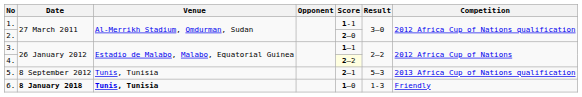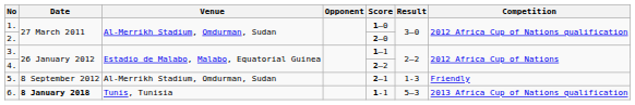1. | Score: 1-1 -> 1–0
4. | Score: lightyellow background -> no background
5. | Venue: Tunis, Tunisia -> Al-Merrikh Stadium, Omdurman, Sudan
5. | Result: 5–3 -> 1-3
5. | Competition: 2013 Africa Cup of Nations qualification -> Friendly
6. | Venue: bold -> normal
6. | Score: 1–0 -> 1-1
6. | Result: 1-3 -> 5–3
6. | Competition: Friendly -> 2013 Africa Cup of Nations qualification
